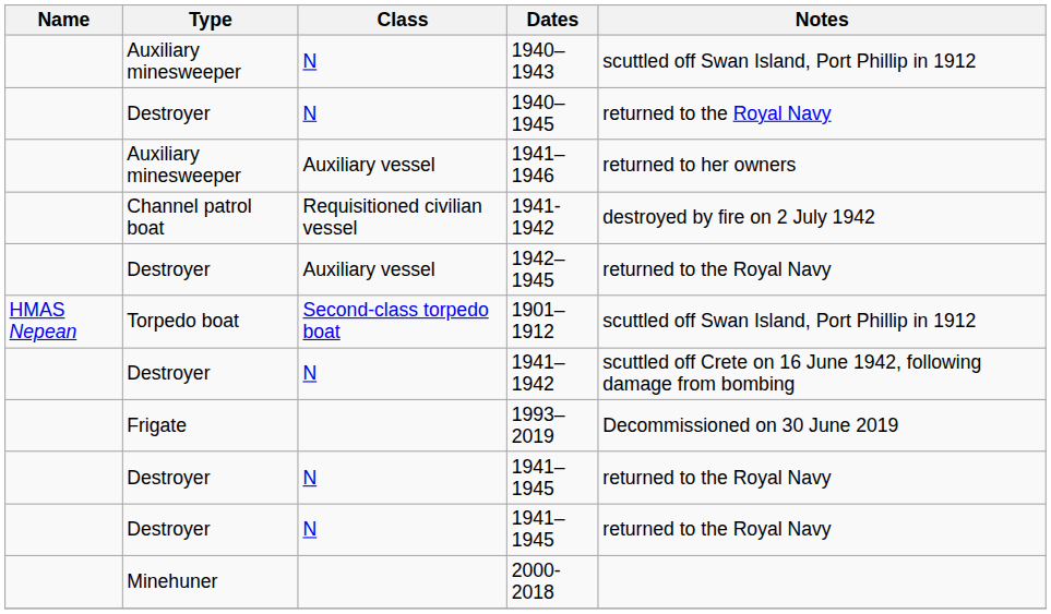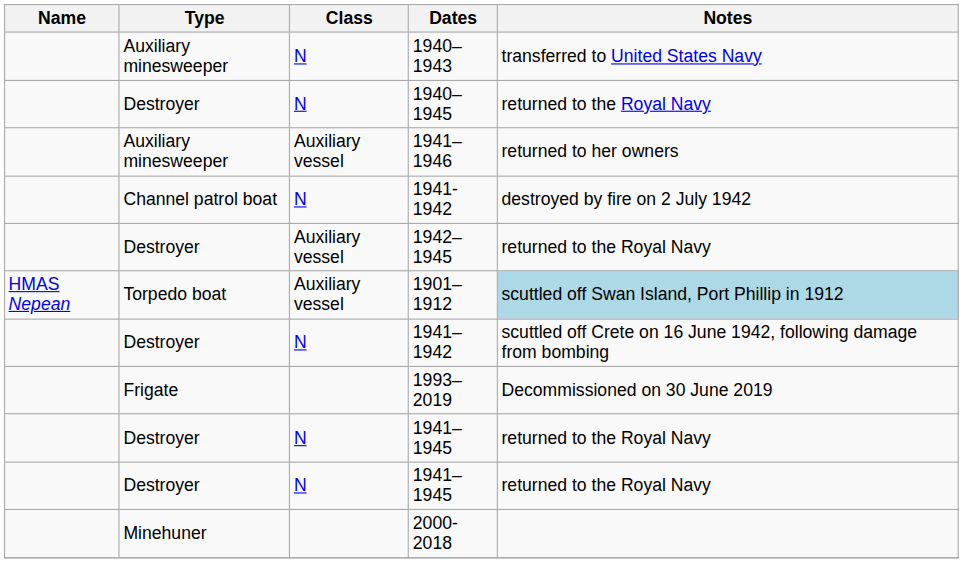1940–1943 | Notes: scuttled off Swan Island, Port Phillip in 1912 -> transferred to United States Navy
1941-1942 | Class: Requisitioned civilian vessel -> N
1901–1912 | Class: Second-class torpedo boat -> Auxiliary vessel
1901–1912 | Notes: no background -> lightblue background
